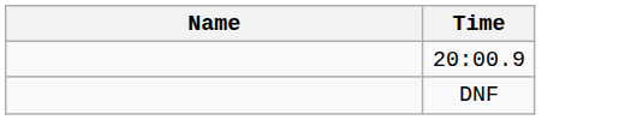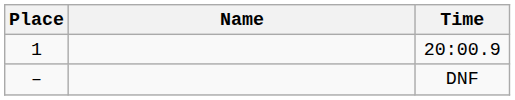+ column: Place | 1 | –
